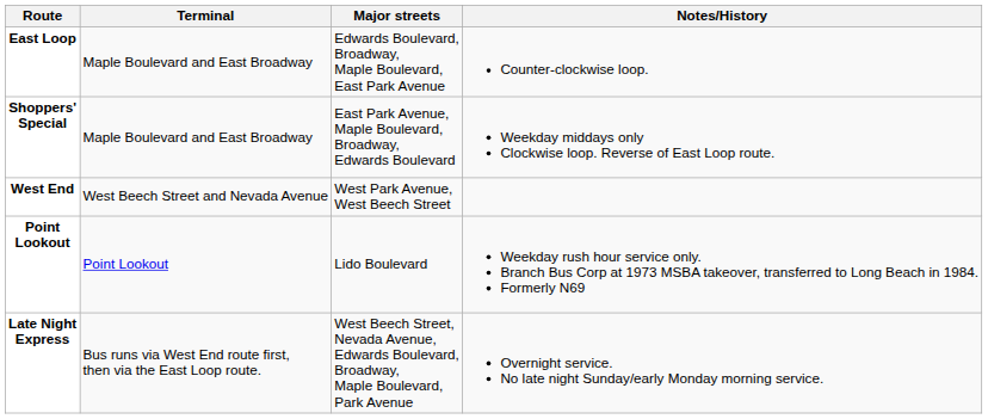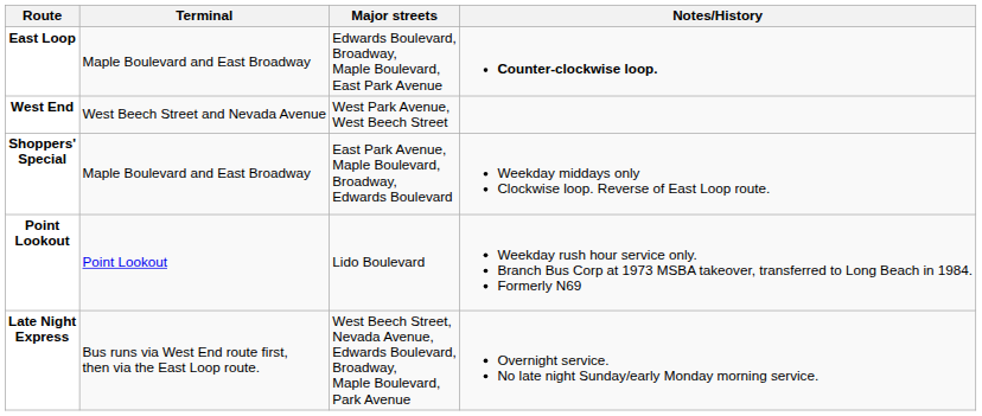East Loop | Notes/History: normal -> bold
rows swapped: West End <-> Shoppers' Special
